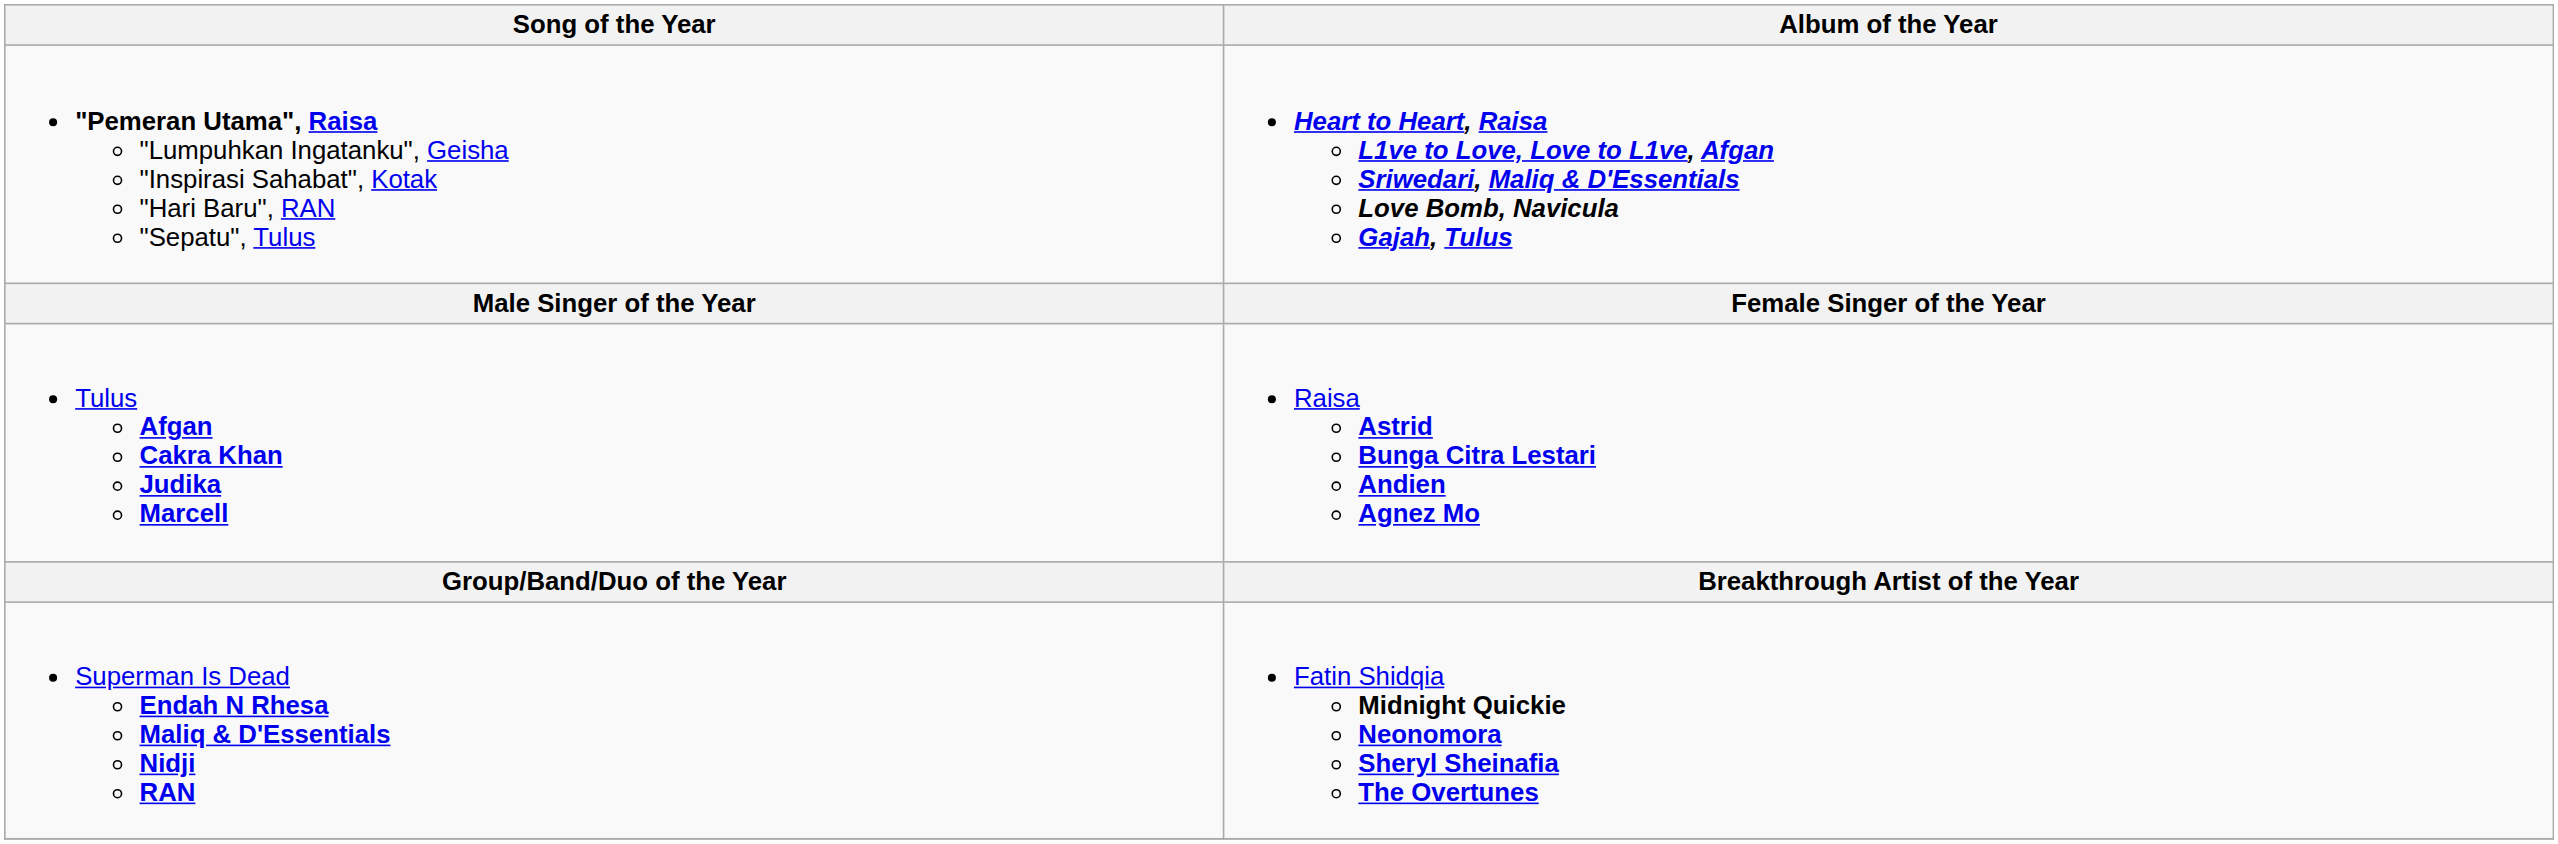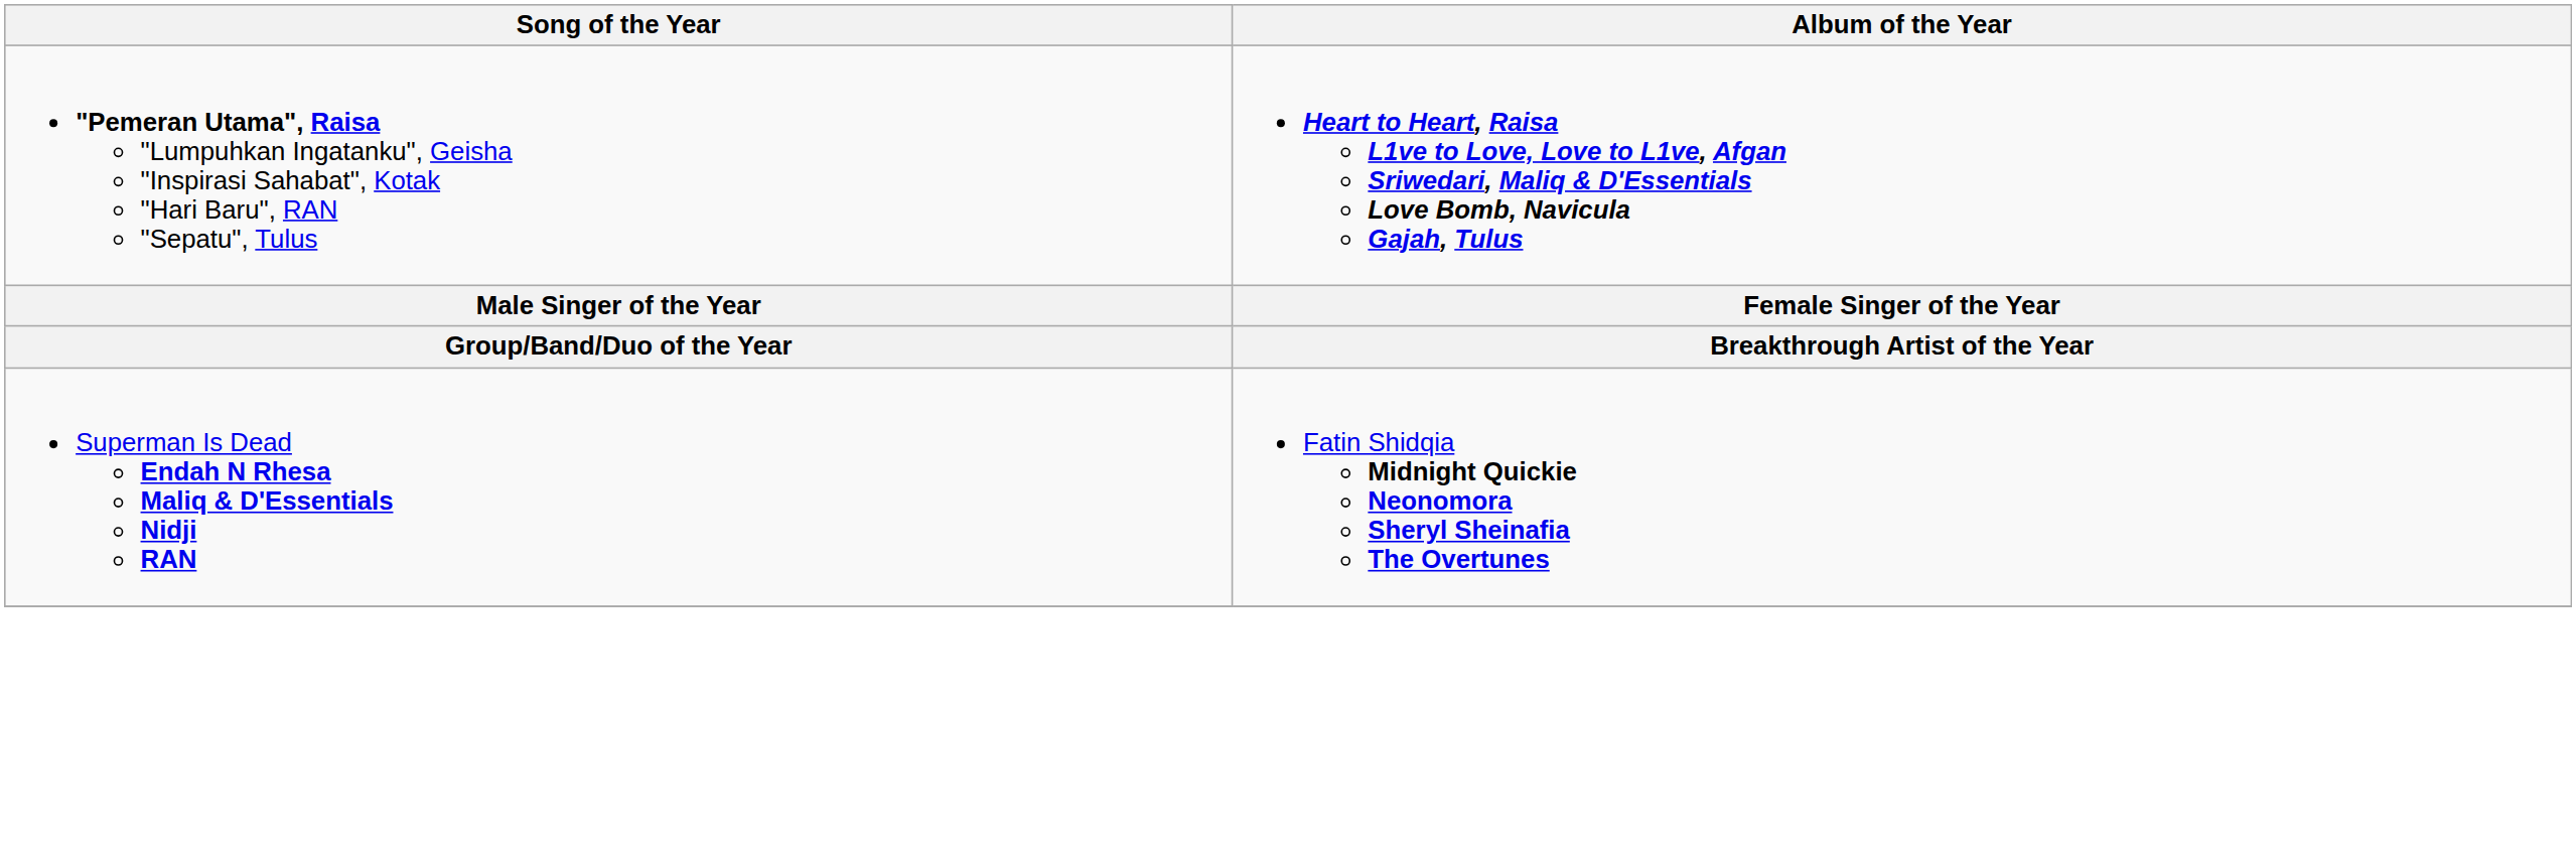- row: Tulus Afgan Cakra Khan Judika Marcell | Raisa Astrid Bunga Citra Lestari Andien Agnez Mo
